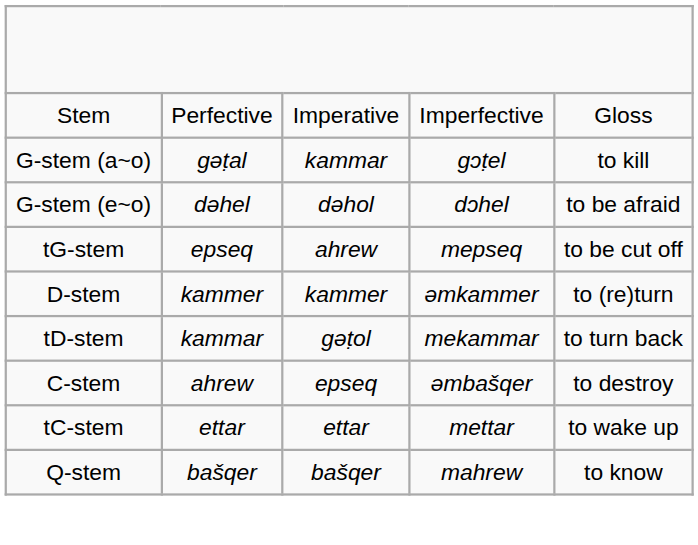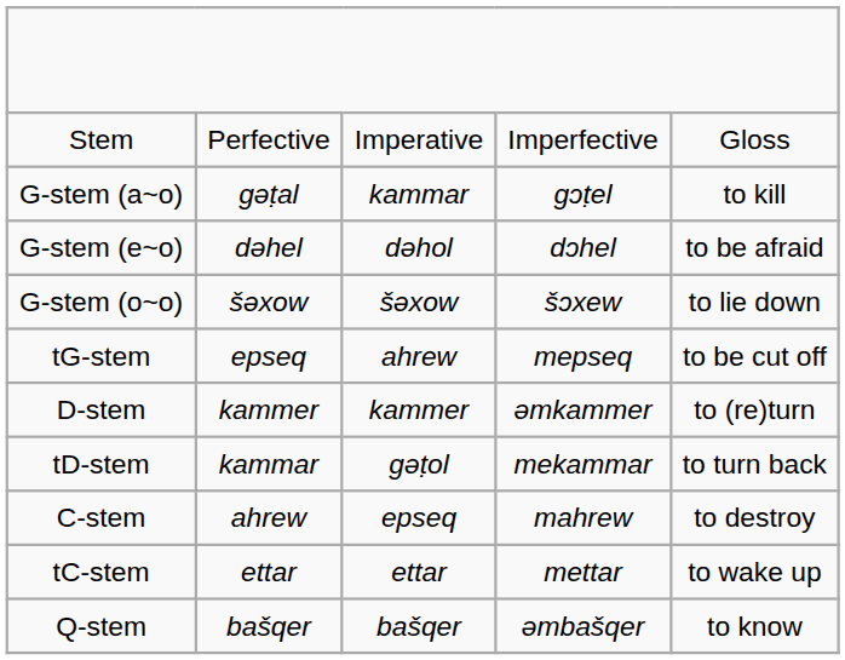+ row: G-stem (o~o) | šəxow | šəxow | šɔxew | to lie down
C-stem | column 4: əmbašqer -> mahrew
Q-stem | column 4: mahrew -> əmbašqer
